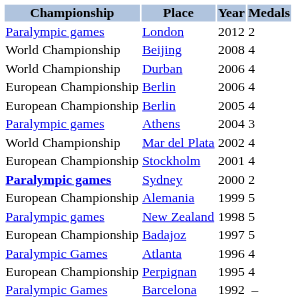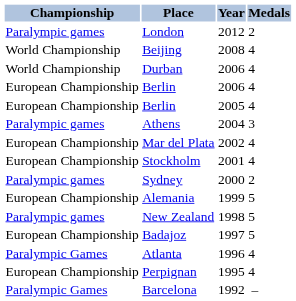Mar del Plata | Championship: World Championship -> European Championship
Sydney | Championship: bold -> normal
